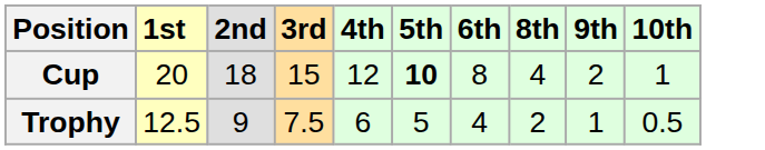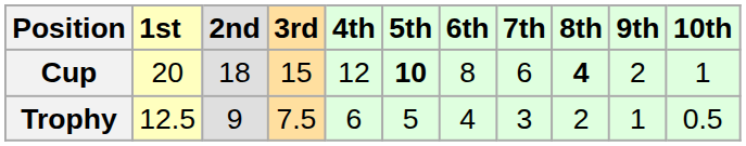+ column: 7th | 6 | 3
Cup | 8th: normal -> bold
